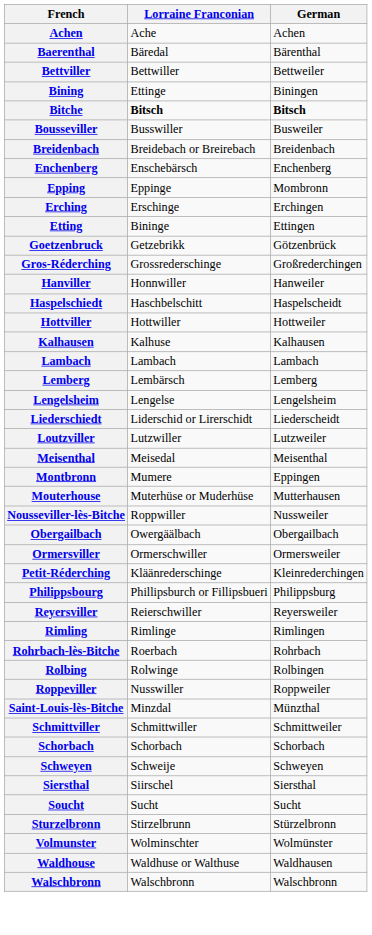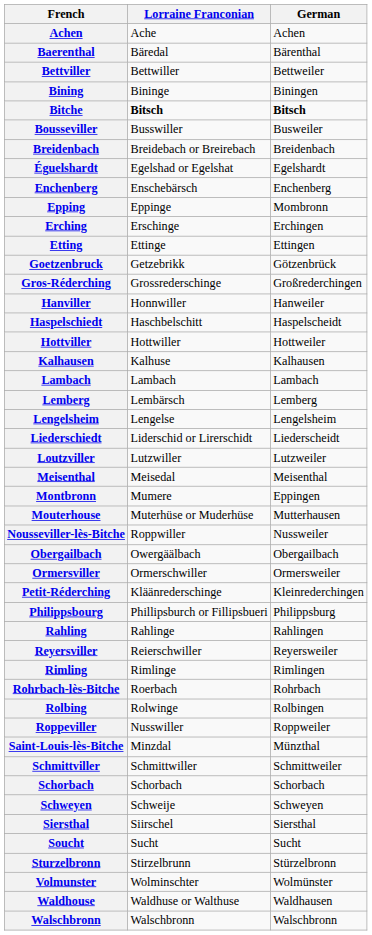Bining | Lorraine Franconian: Ettinge -> Bininge
+ row: Éguelshardt | Egelshad or Egelshat | Egelshardt
Etting | Lorraine Franconian: Bininge -> Ettinge
+ row: Rahling | Rahlinge | Rahlingen
